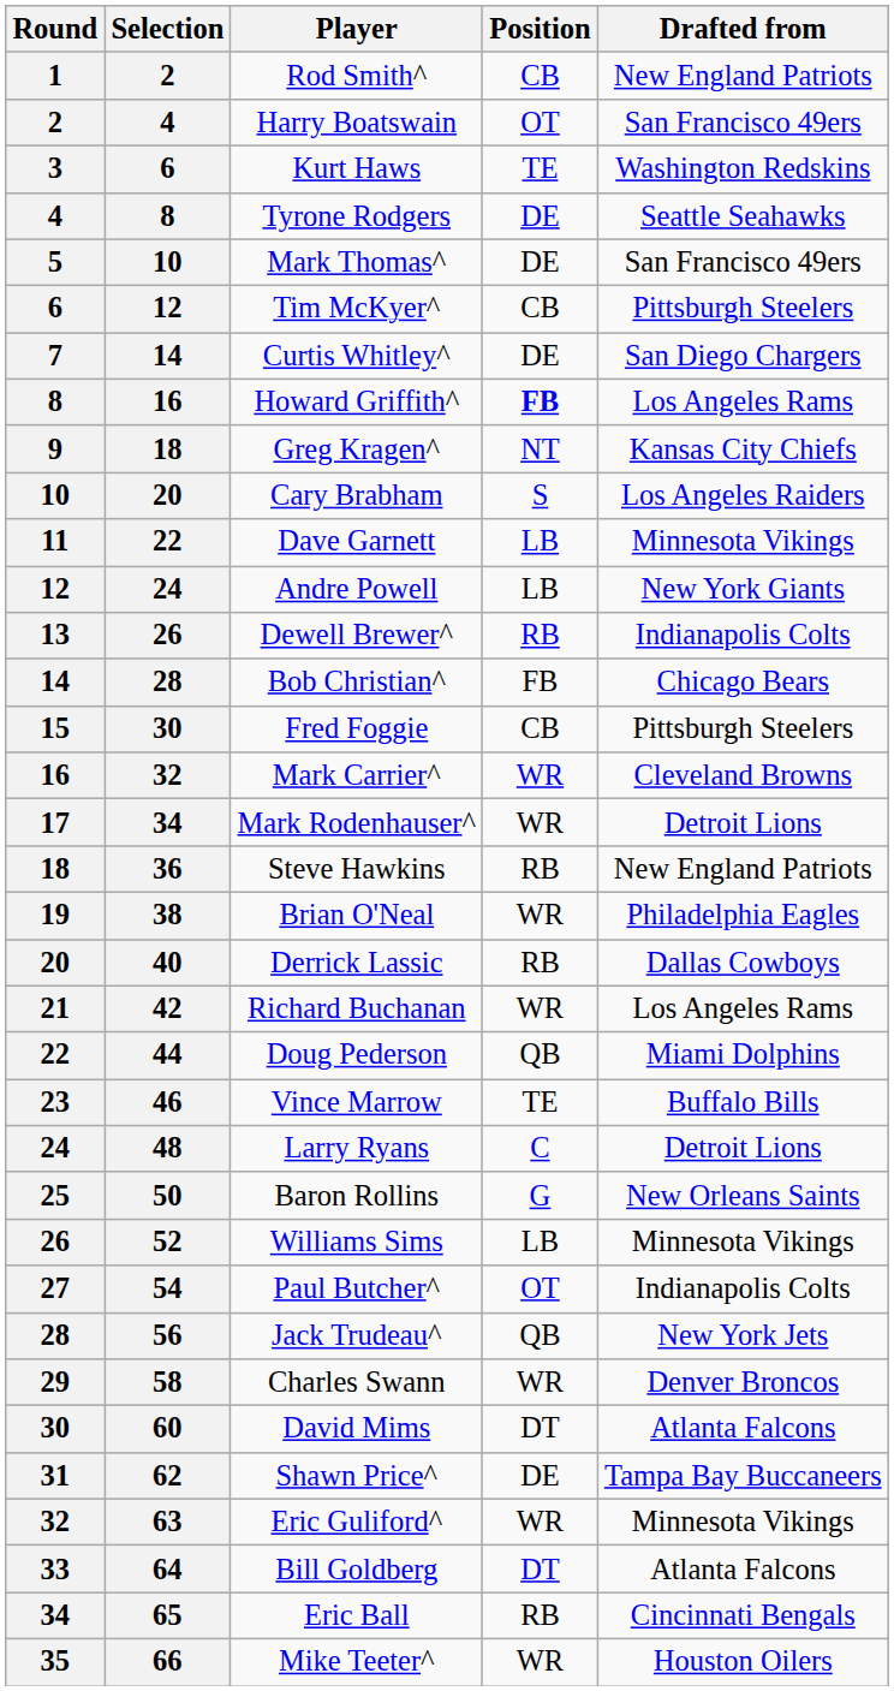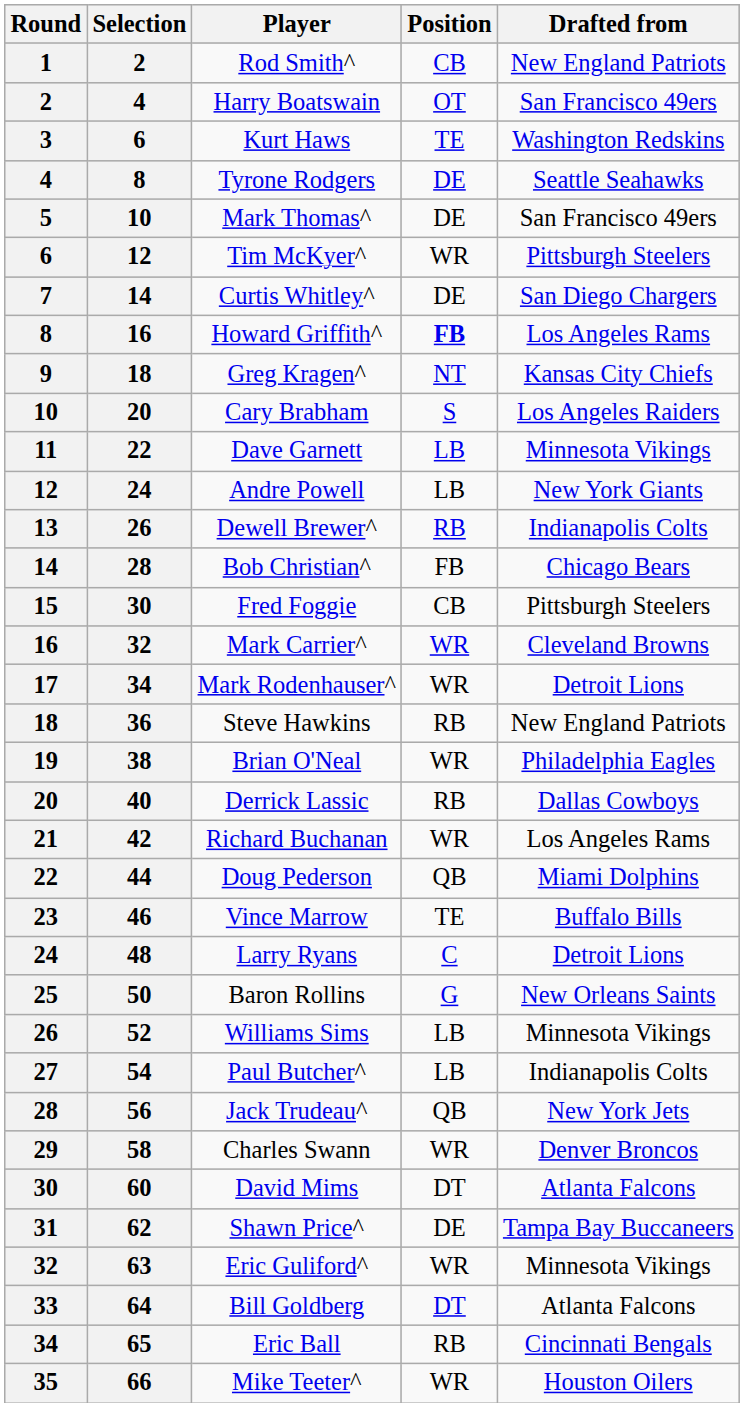Tim McKyer^ | Position: CB -> WR
Paul Butcher^ | Position: OT -> LB
